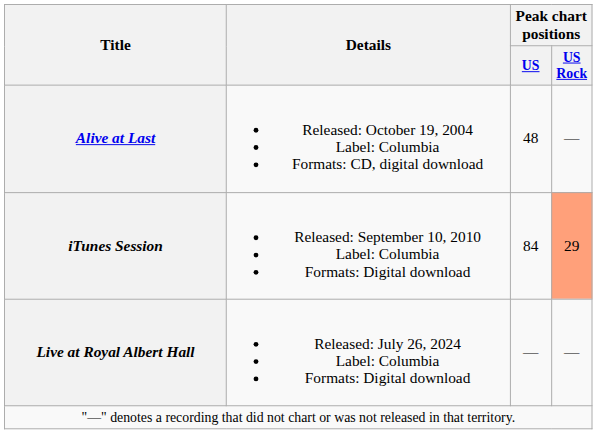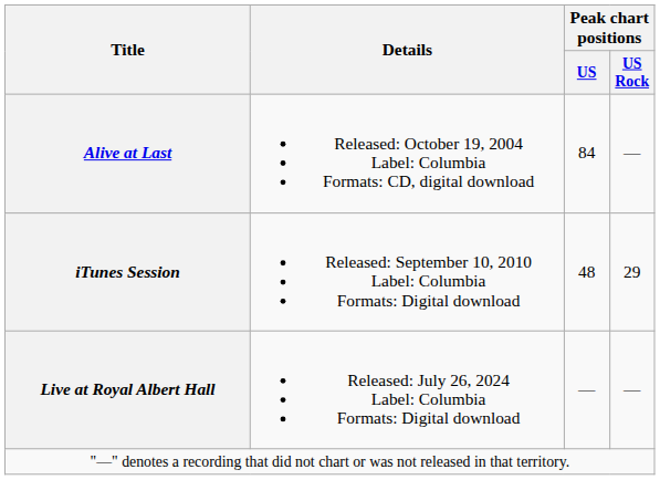Alive at Last | Peak chart positions / US: 48 -> 84
iTunes Session | Peak chart positions / US: 84 -> 48
iTunes Session | Peak chart positions / US Rock: lightsalmon background -> no background
